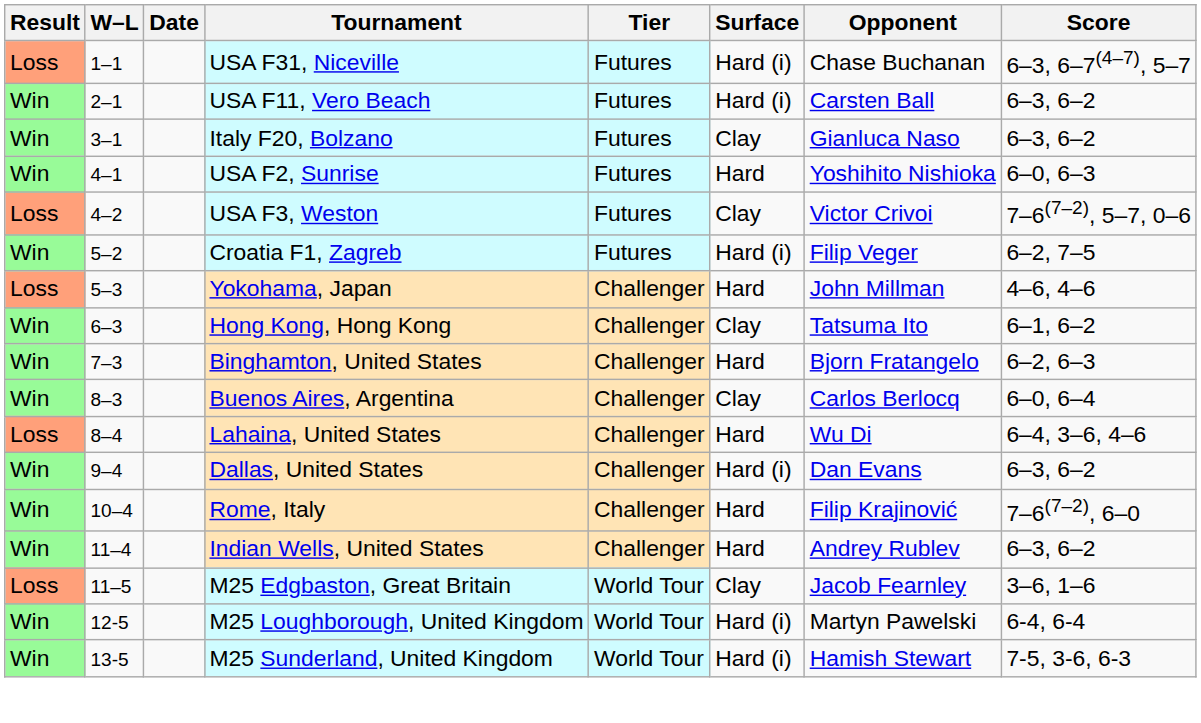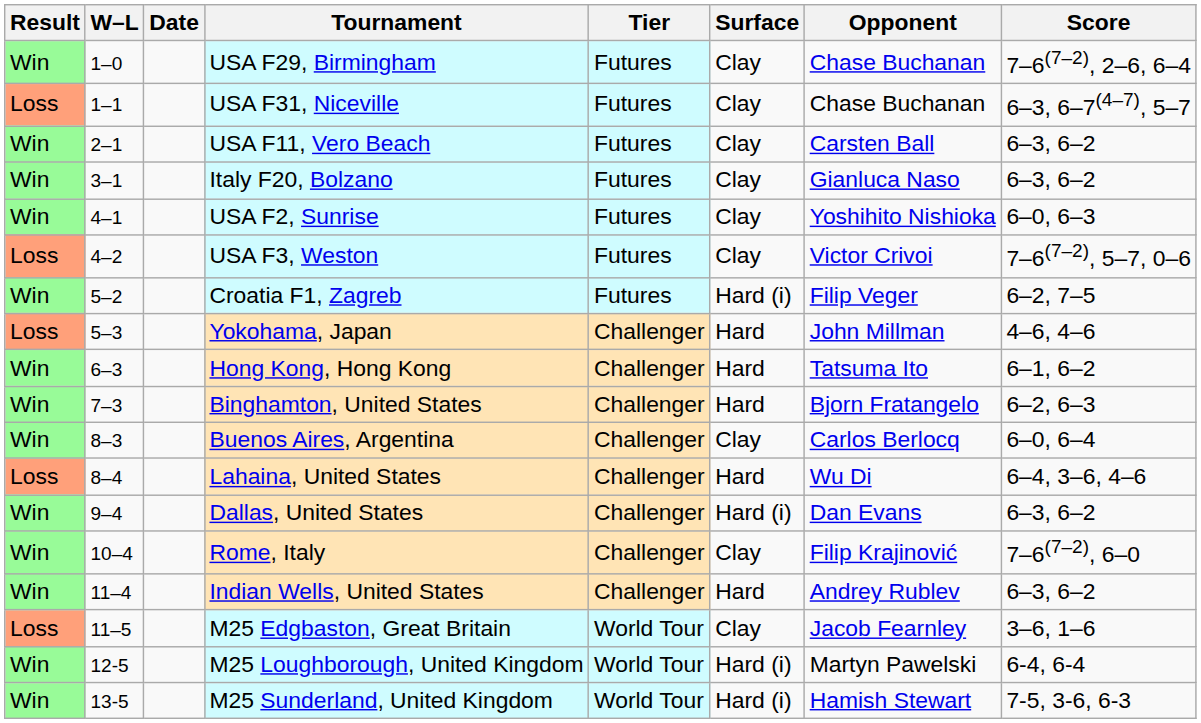+ row: Win | 1–0 | USA F29, Birmingham | Futures | Clay | Chase Buchanan | 7–6(7–2), 2–6, 6–4
USA F31, Niceville | Surface: Hard (i) -> Clay
USA F11, Vero Beach | Surface: Hard (i) -> Clay
USA F2, Sunrise | Surface: Hard -> Clay
Hong Kong, Hong Kong | Surface: Clay -> Hard
Rome, Italy | Surface: Hard -> Clay
